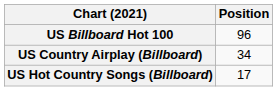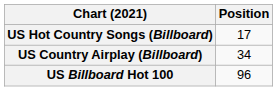rows swapped: US Billboard Hot 100 <-> US Hot Country Songs (Billboard)
